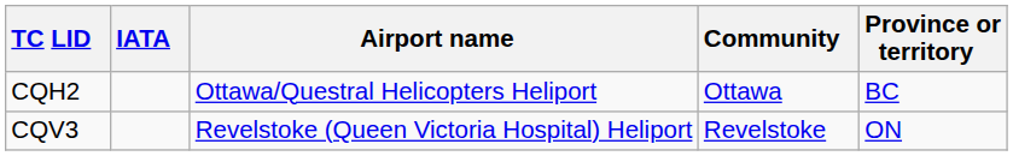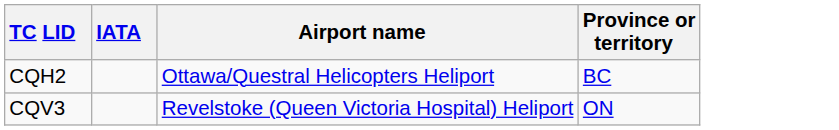- column: Community | Ottawa | Revelstoke
